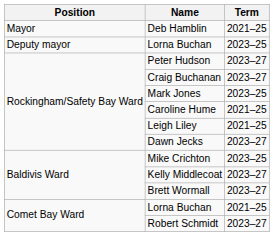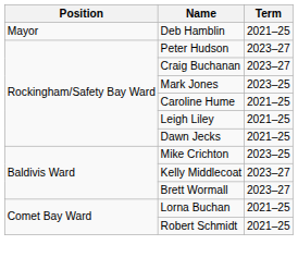- row: Deputy mayor | Lorna Buchan | 2023–25
Dawn Jecks | Term: 2023–27 -> 2021–25
Robert Schmidt | Term: 2023–27 -> 2021–25
